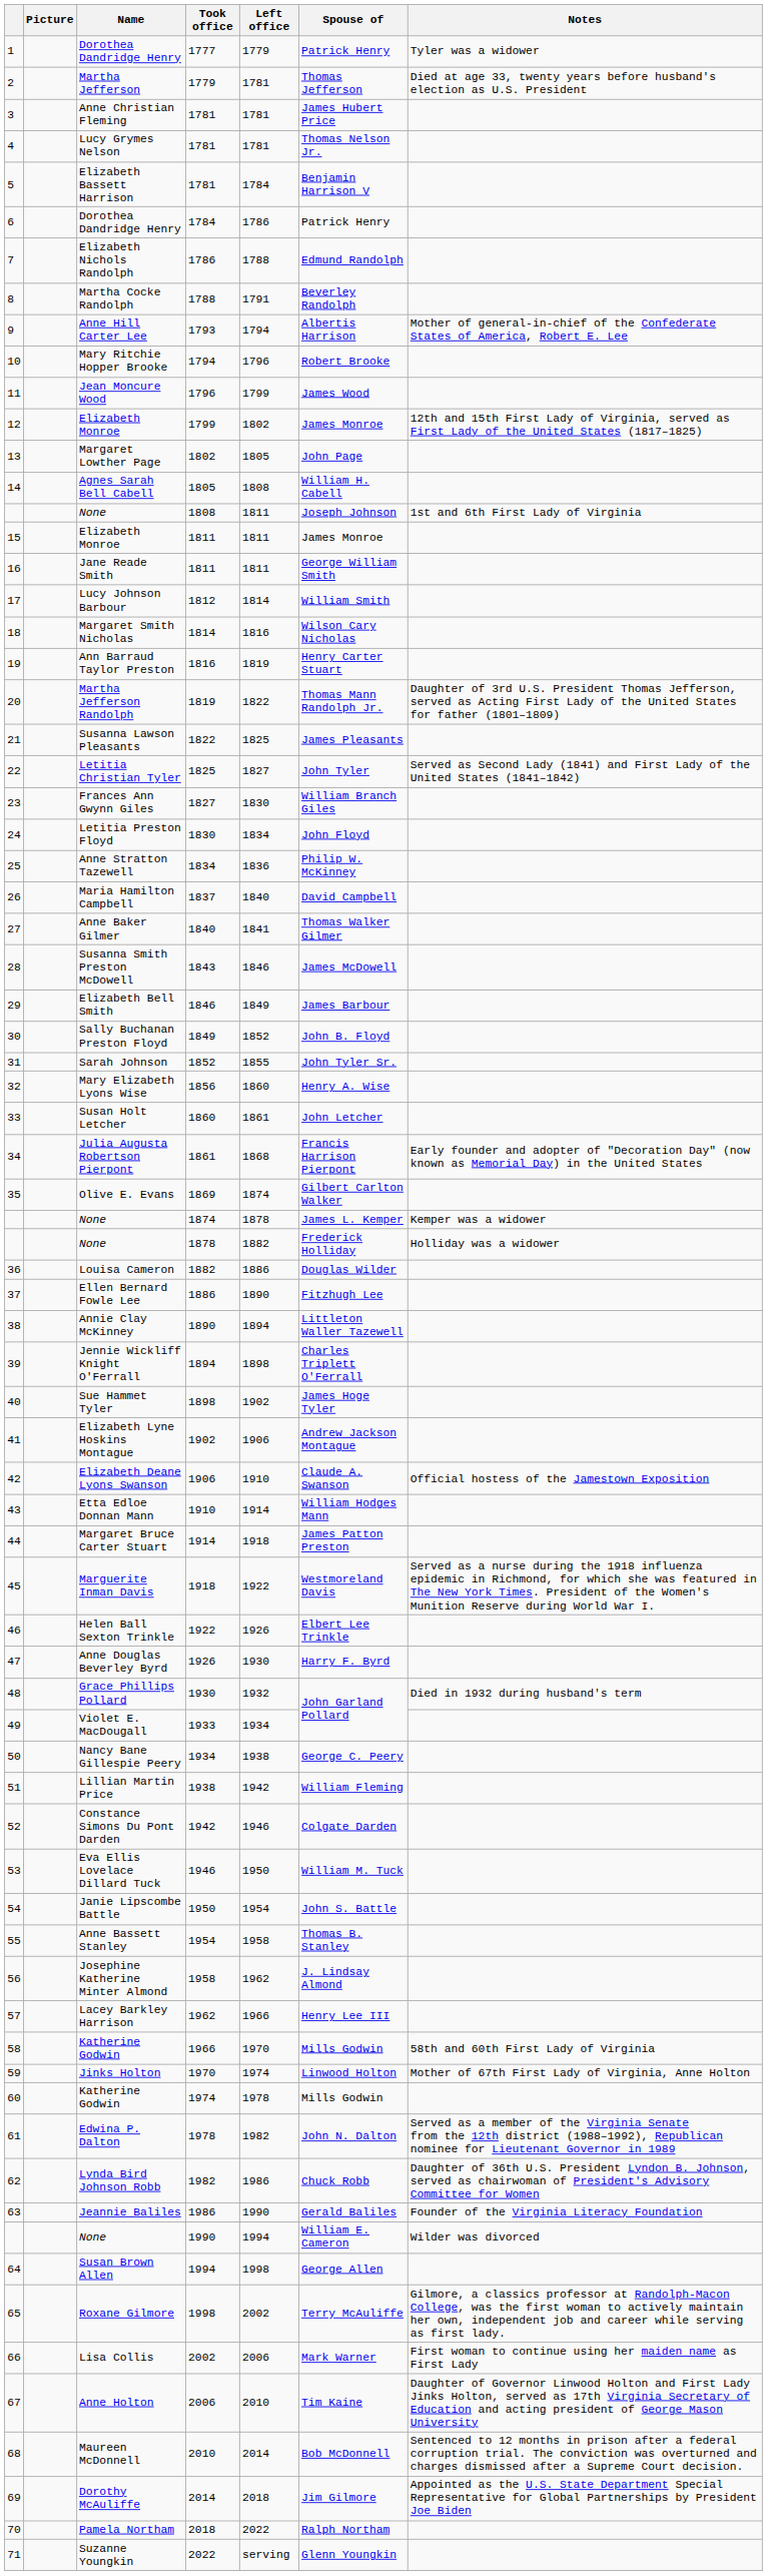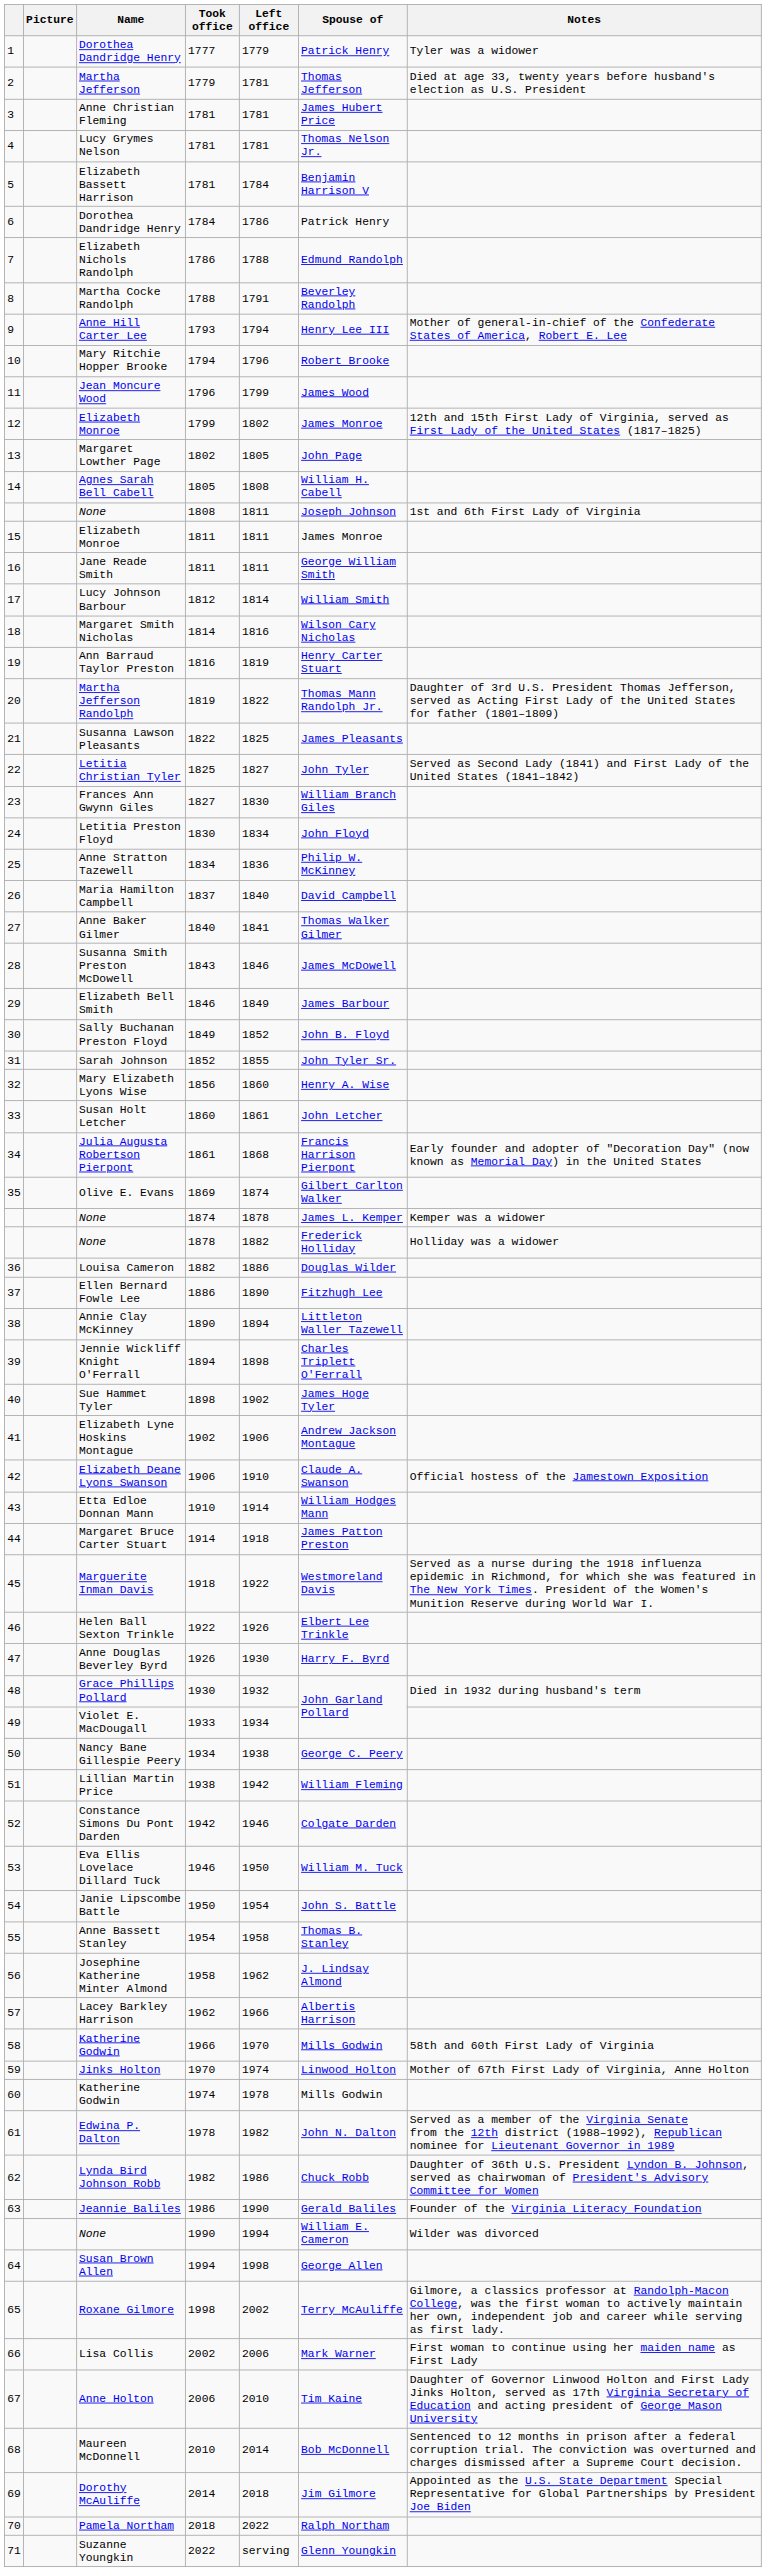Anne Hill Carter Lee | Spouse of: Albertis Harrison -> Henry Lee III
Lacey Barkley Harrison | Spouse of: Henry Lee III -> Albertis Harrison
